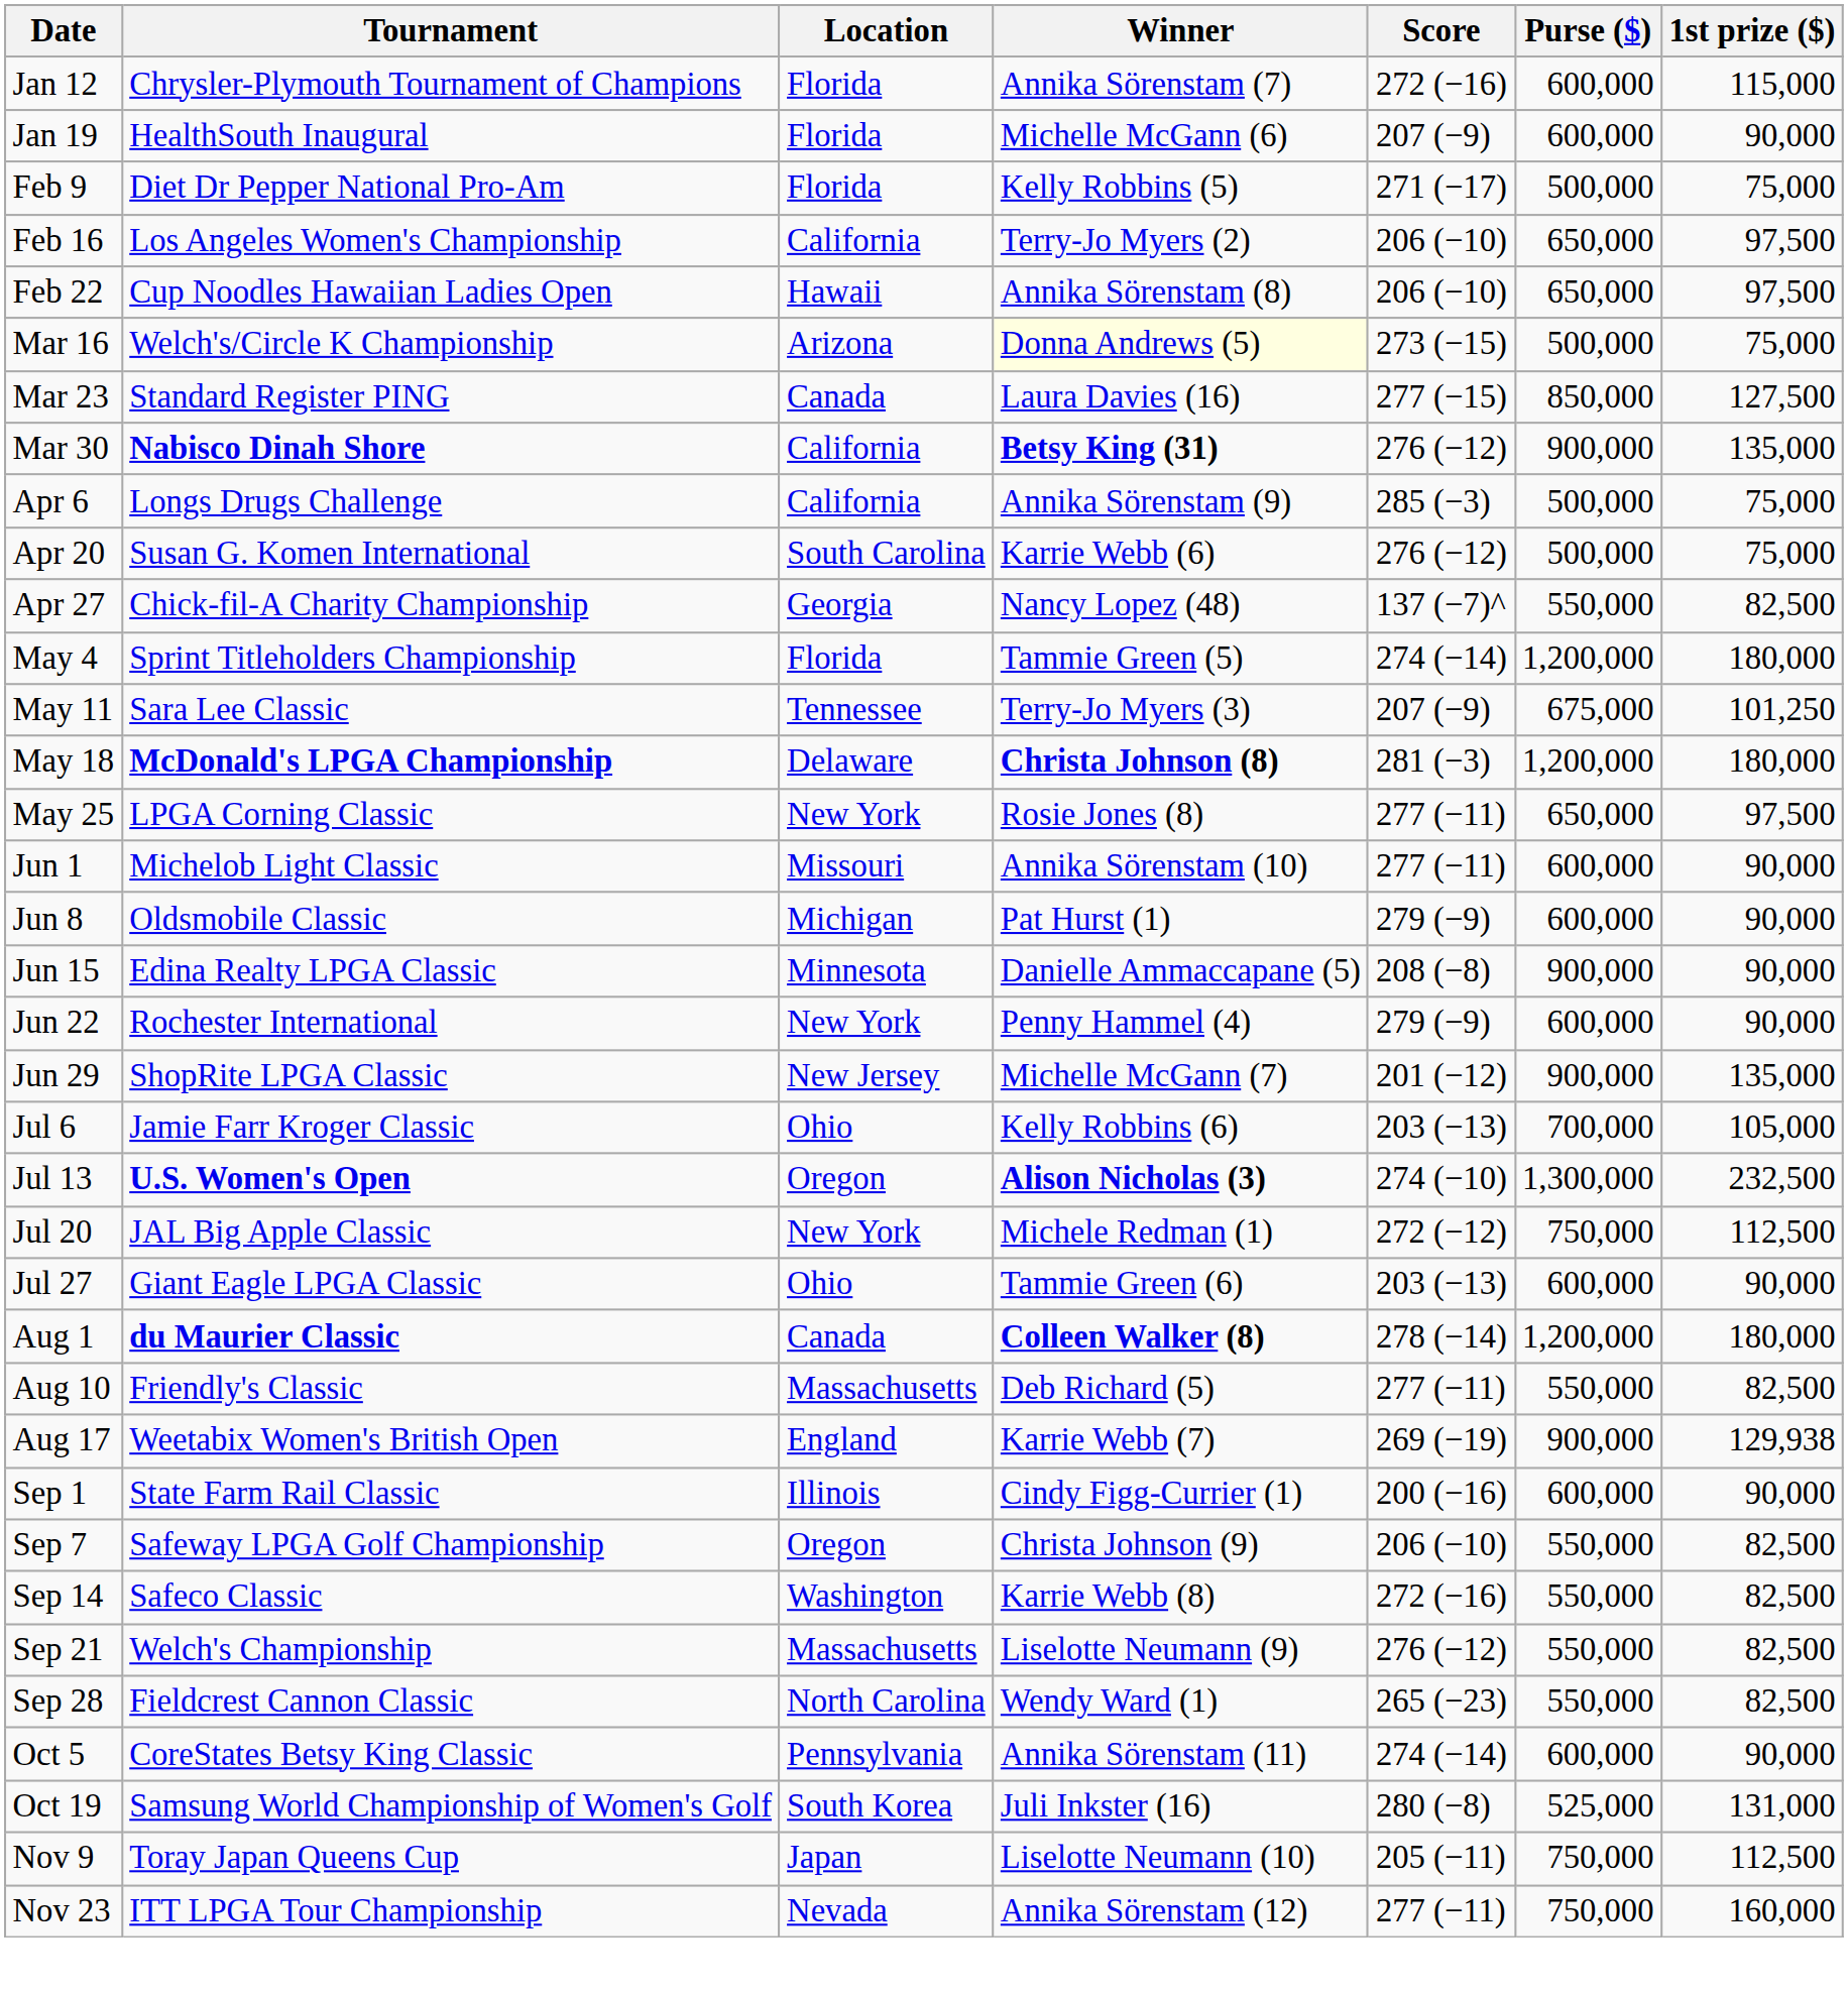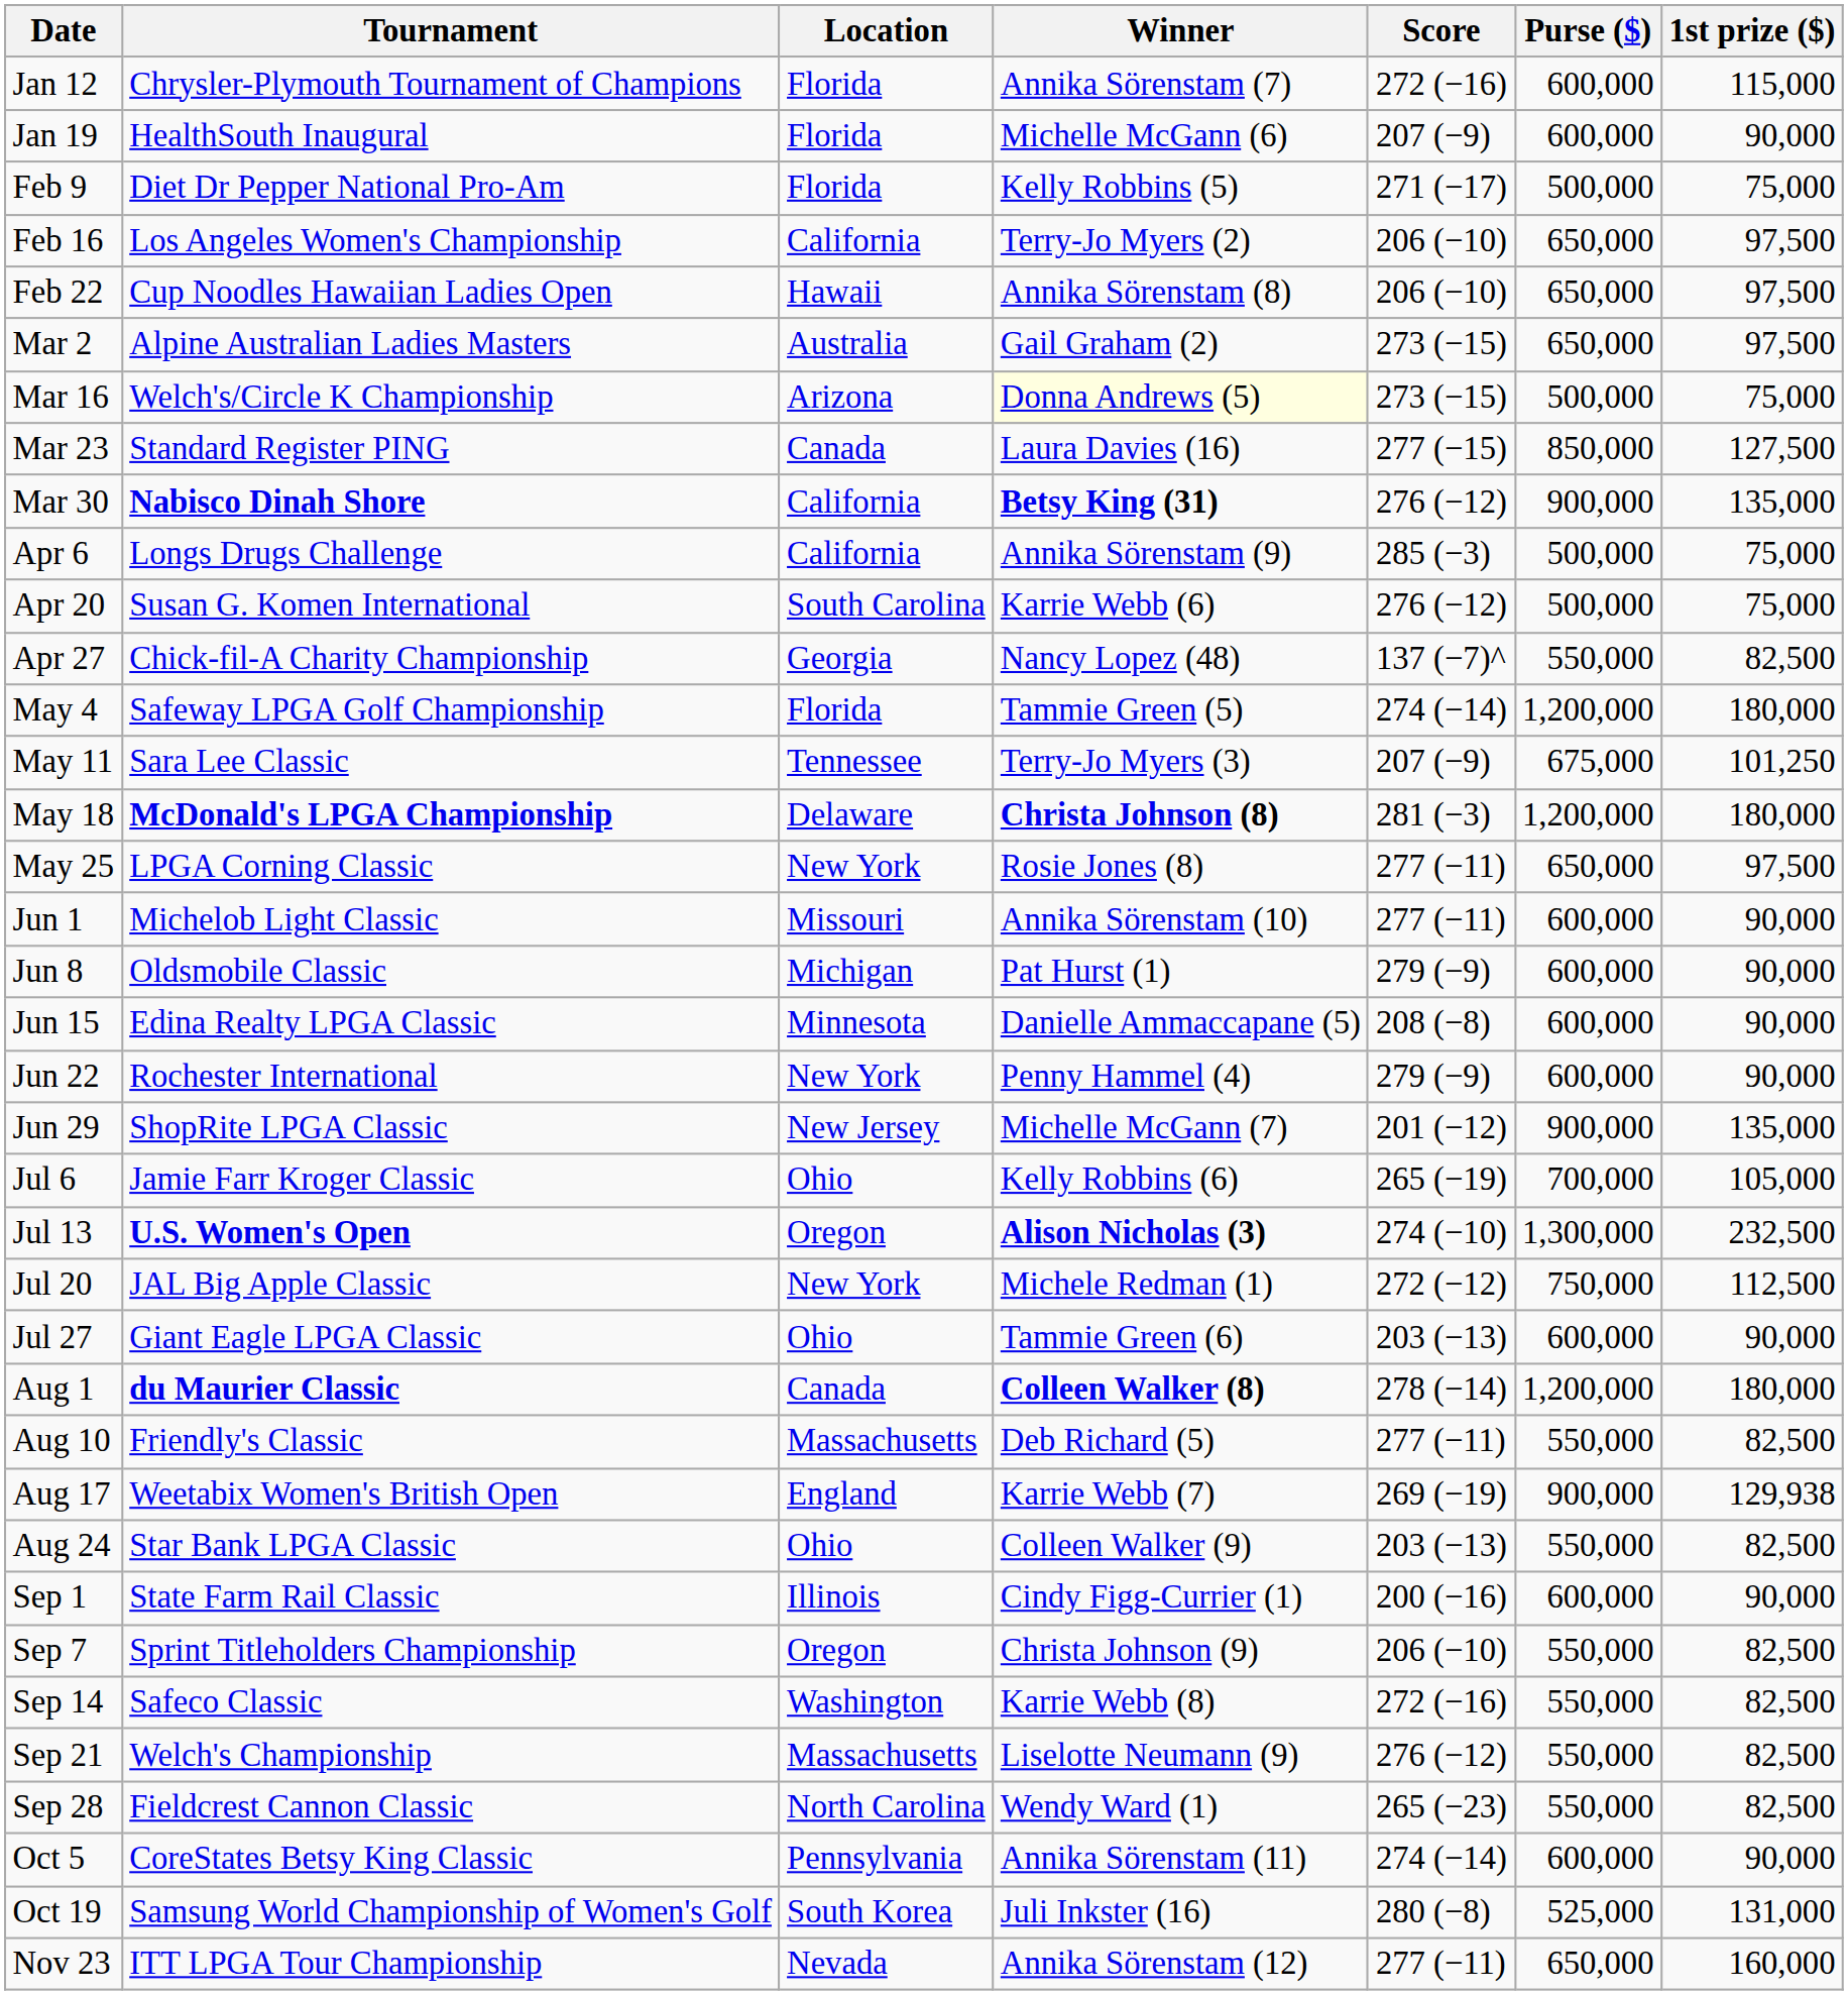+ row: Mar 2 | Alpine Australian Ladies Masters | Australia | Gail Graham (2) | 273 (−15) | 650,000 | 97,500
May 4 | Tournament: Sprint Titleholders Championship -> Safeway LPGA Golf Championship
Jun 15 | Purse ($): 900,000 -> 600,000
Jul 6 | Score: 203 (−13) -> 265 (−19)
+ row: Aug 24 | Star Bank LPGA Classic | Ohio | Colleen Walker (9) | 203 (−13) | 550,000 | 82,500
Sep 7 | Tournament: Safeway LPGA Golf Championship -> Sprint Titleholders Championship
- row: Nov 9 | Toray Japan Queens Cup | Japan | Liselotte Neumann (10) | 205 (−11) | 750,000 | 112,500
Nov 23 | Purse ($): 750,000 -> 650,000
